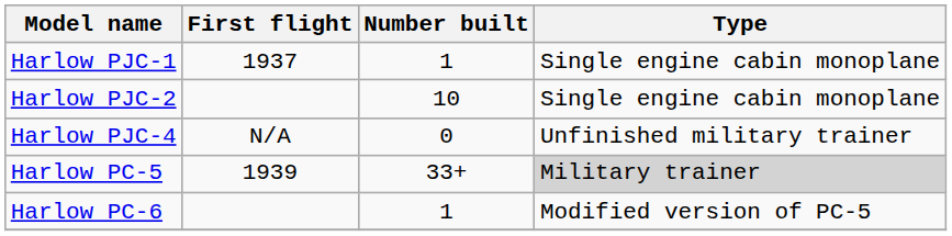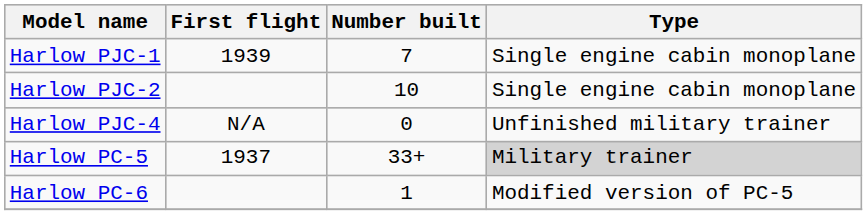Harlow PJC-1 | First flight: 1937 -> 1939
Harlow PJC-1 | Number built: 1 -> 7
Harlow PC-5 | First flight: 1939 -> 1937
